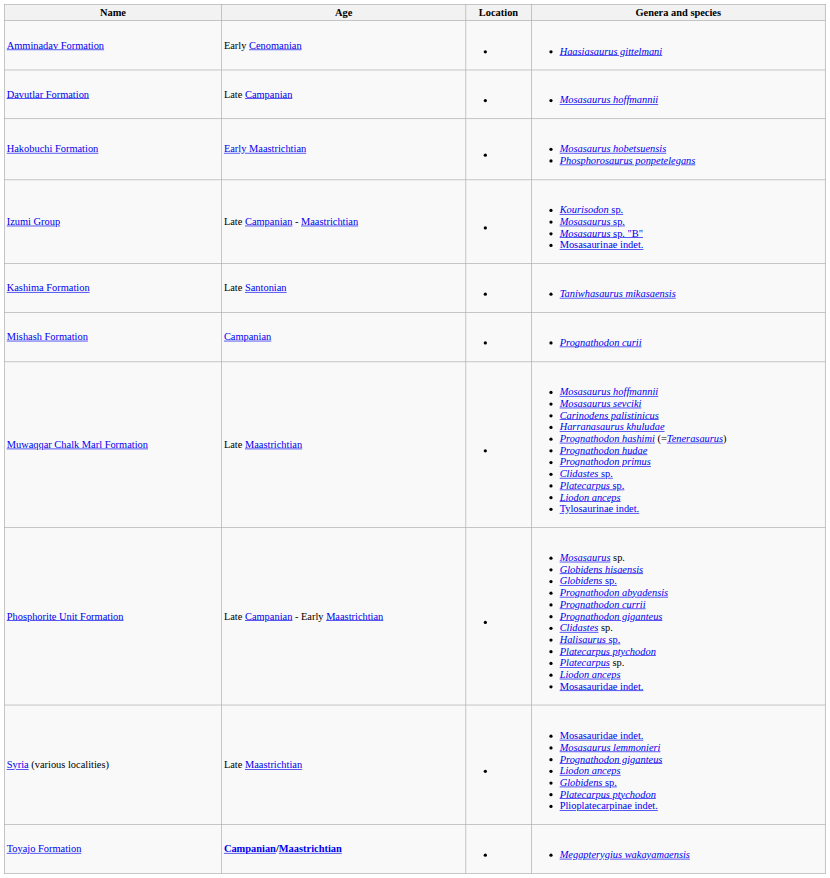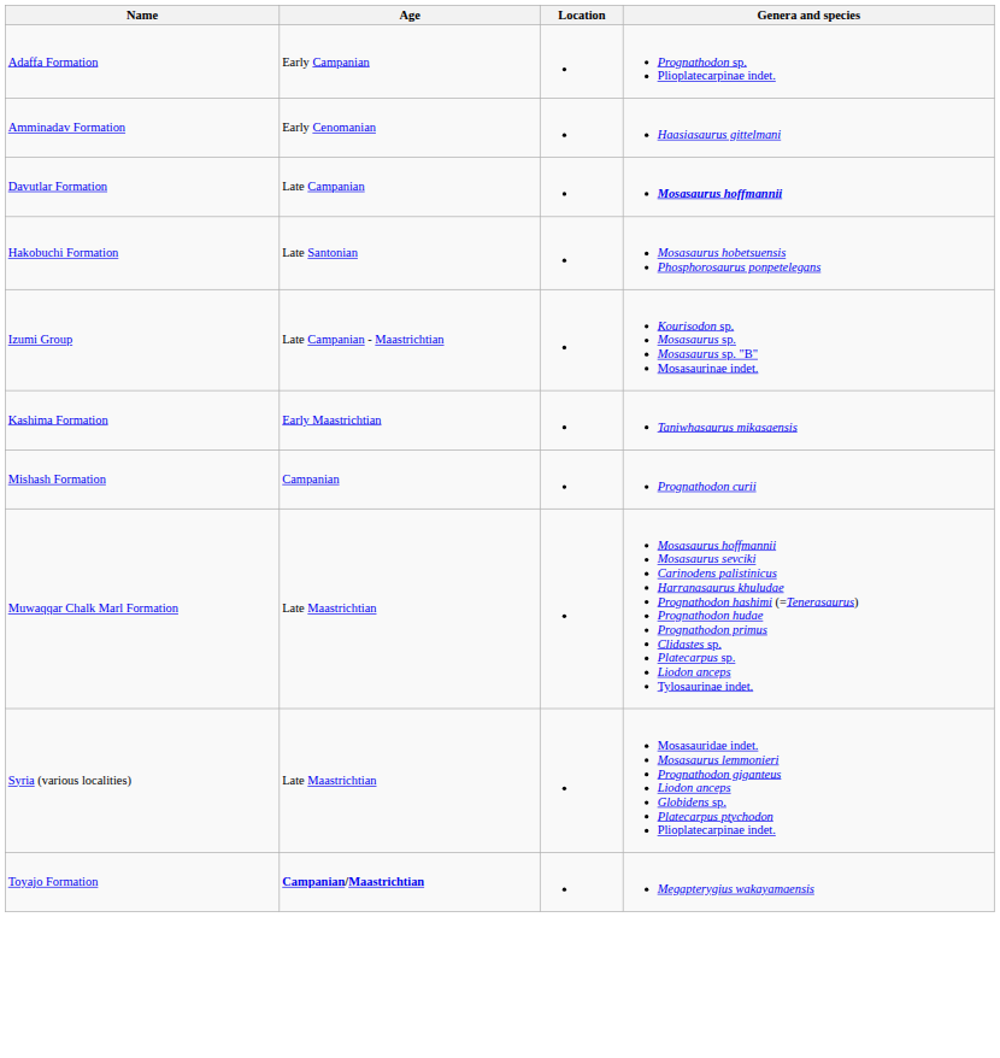+ row: Adaffa Formation | Early Campanian | Prognathodon sp. Plioplatecarpinae indet.
Davutlar Formation | Genera and species: normal -> bold
Hakobuchi Formation | Age: Early Maastrichtian -> Late Santonian
Kashima Formation | Age: Late Santonian -> Early Maastrichtian
- row: Phosphorite Unit Formation | Late Campanian - Early Maastrichtian | Mosasaurus sp. Globidens hisaensis Globidens sp. Prognathodon abyadensis Prognathodon currii Prognathodon giganteus Clidastes sp. Halisaurus sp. Platecarpus ptychodon Platecarpus sp. Liodon anceps Mosasauridae indet.
